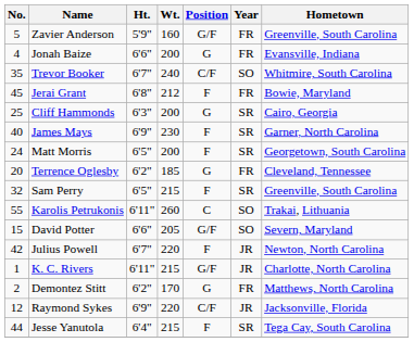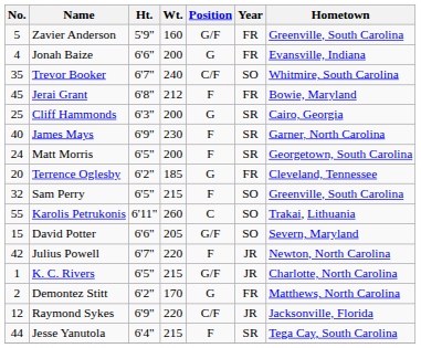Sam Perry | Year: SR -> SO
K. C. Rivers | Ht.: 6'11" -> 6'5"
